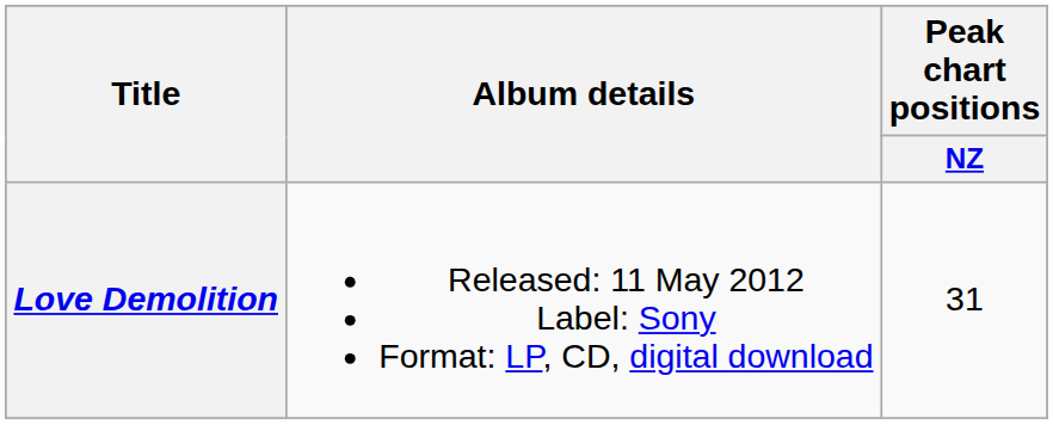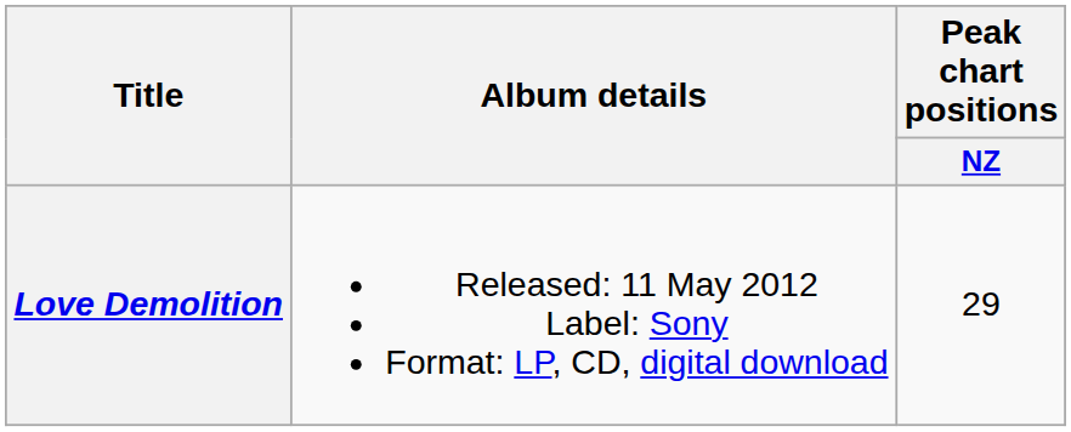Love Demolition | Peak chart positions / NZ: 31 -> 29
